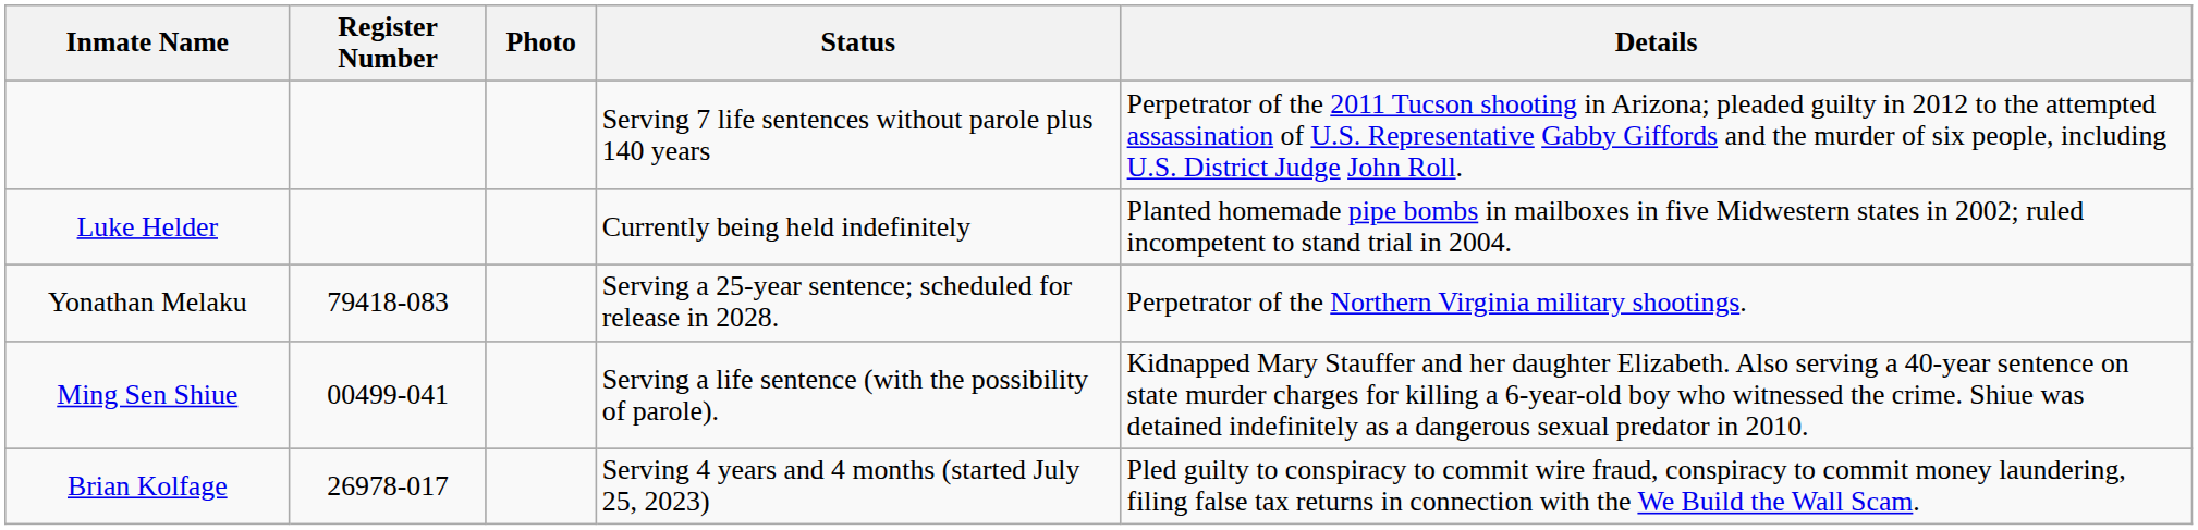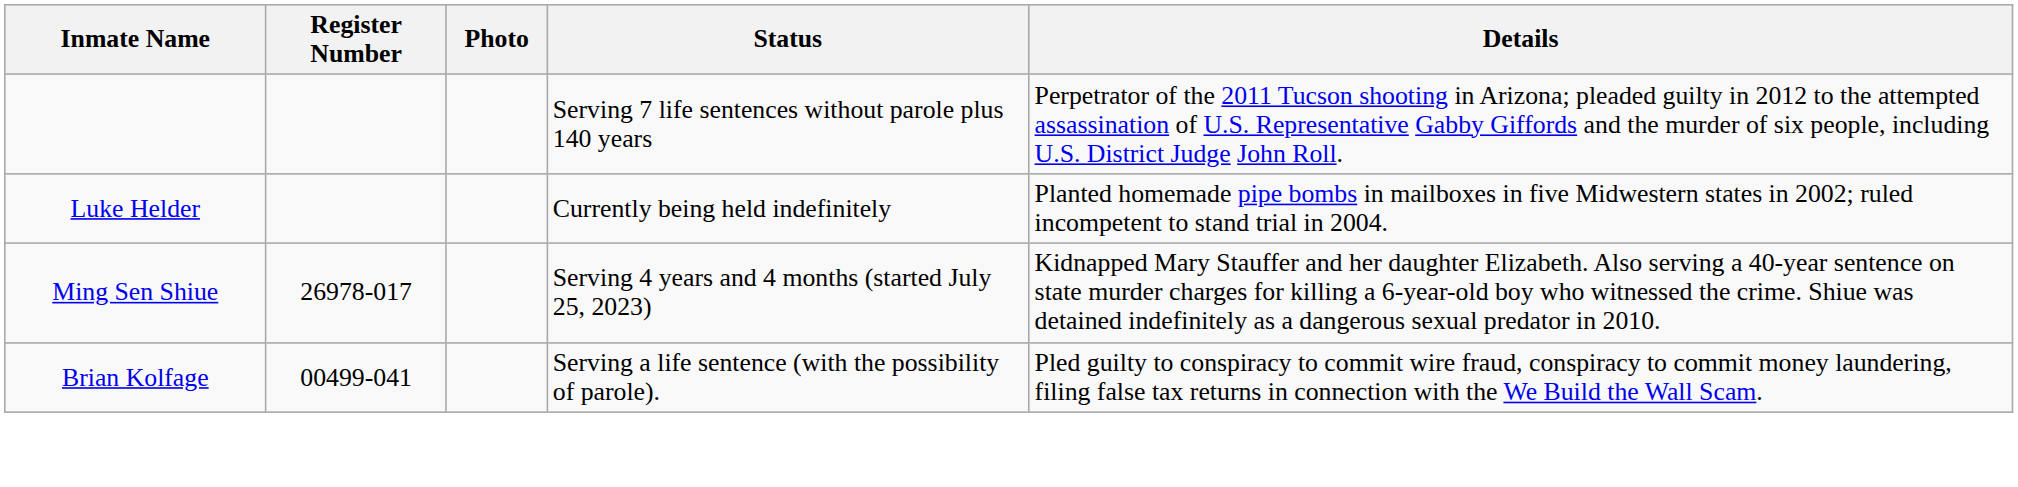- row: Yonathan Melaku | 79418-083 | Serving a 25-year sentence; scheduled for release in 2028. | Perpetrator of the Northern Virginia military shootings.
Ming Sen Shiue | Register Number: 00499-041 -> 26978-017
Ming Sen Shiue | Status: Serving a life sentence (with the possibility of parole). -> Serving 4 years and 4 months (started July 25, 2023)
Brian Kolfage | Register Number: 26978-017 -> 00499-041
Brian Kolfage | Status: Serving 4 years and 4 months (started July 25, 2023) -> Serving a life sentence (with the possibility of parole).
